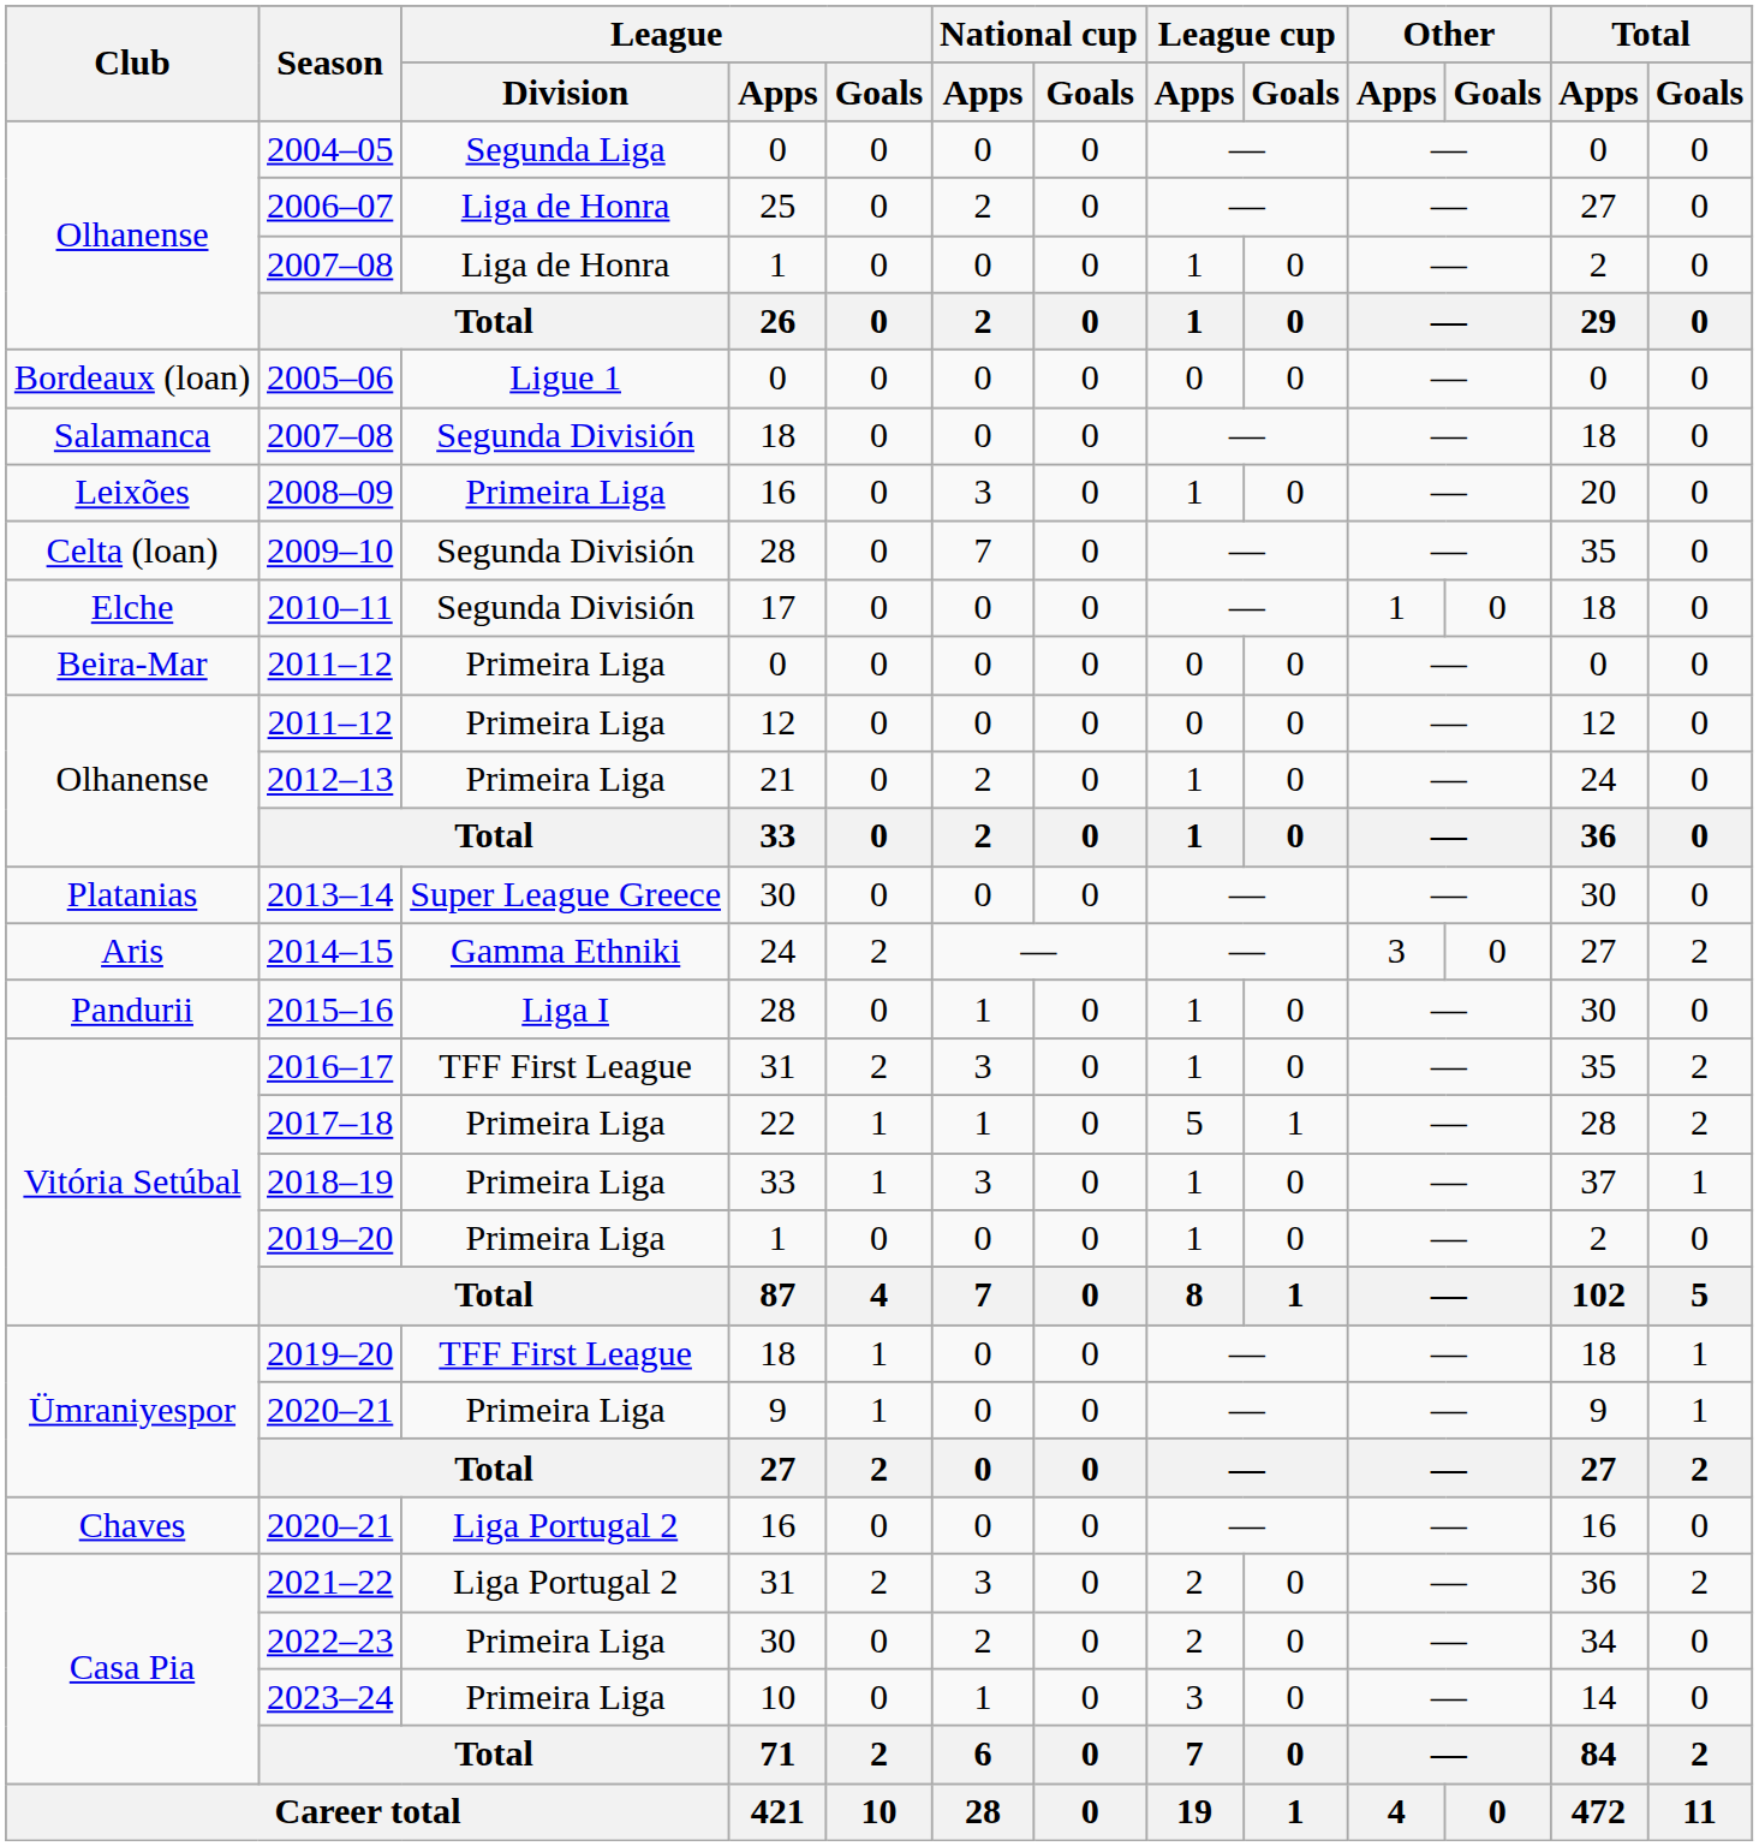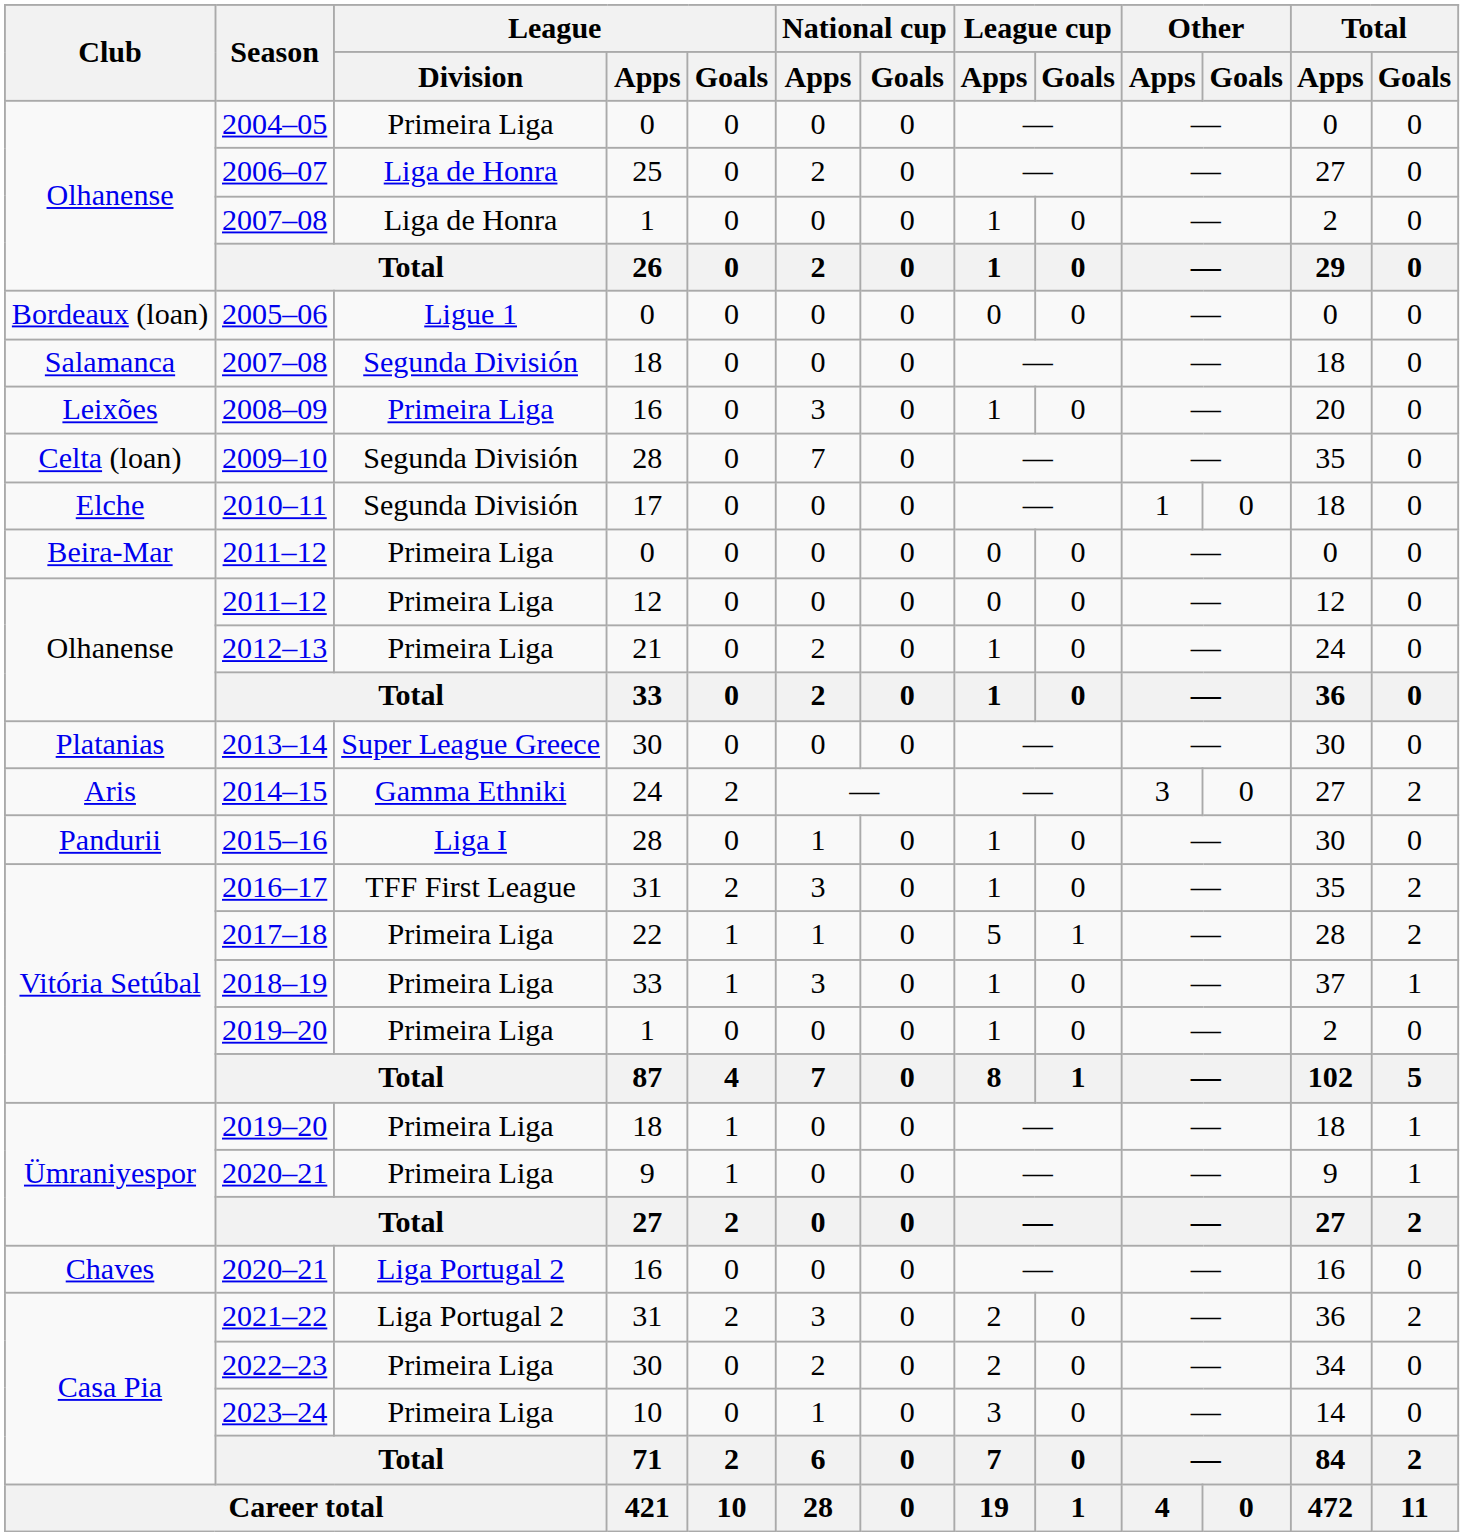2004–05 | League / Division: Segunda Liga -> Primeira Liga
2019–20 / 18 | League / Division: TFF First League -> Primeira Liga
